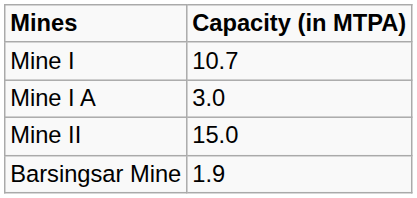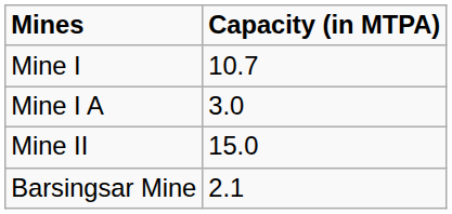Barsingsar Mine | Capacity (in MTPA): 1.9 -> 2.1
